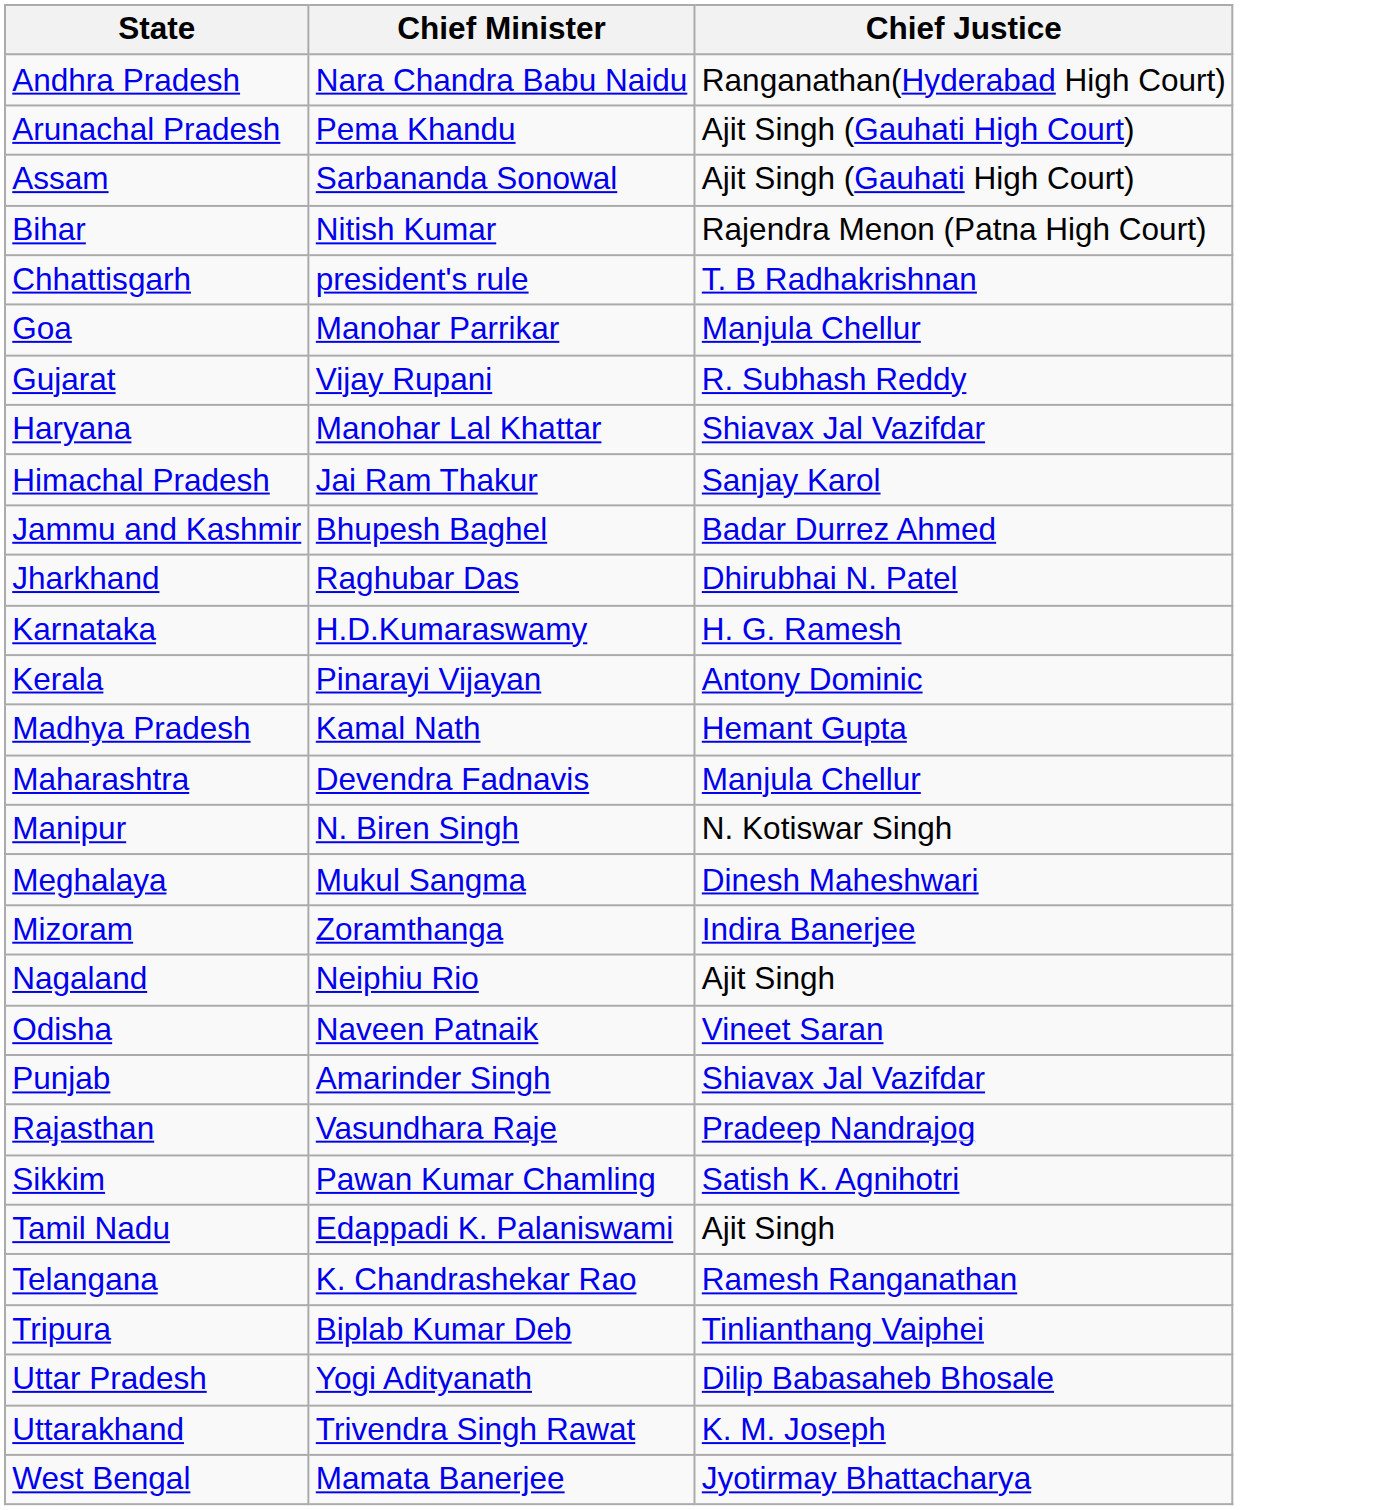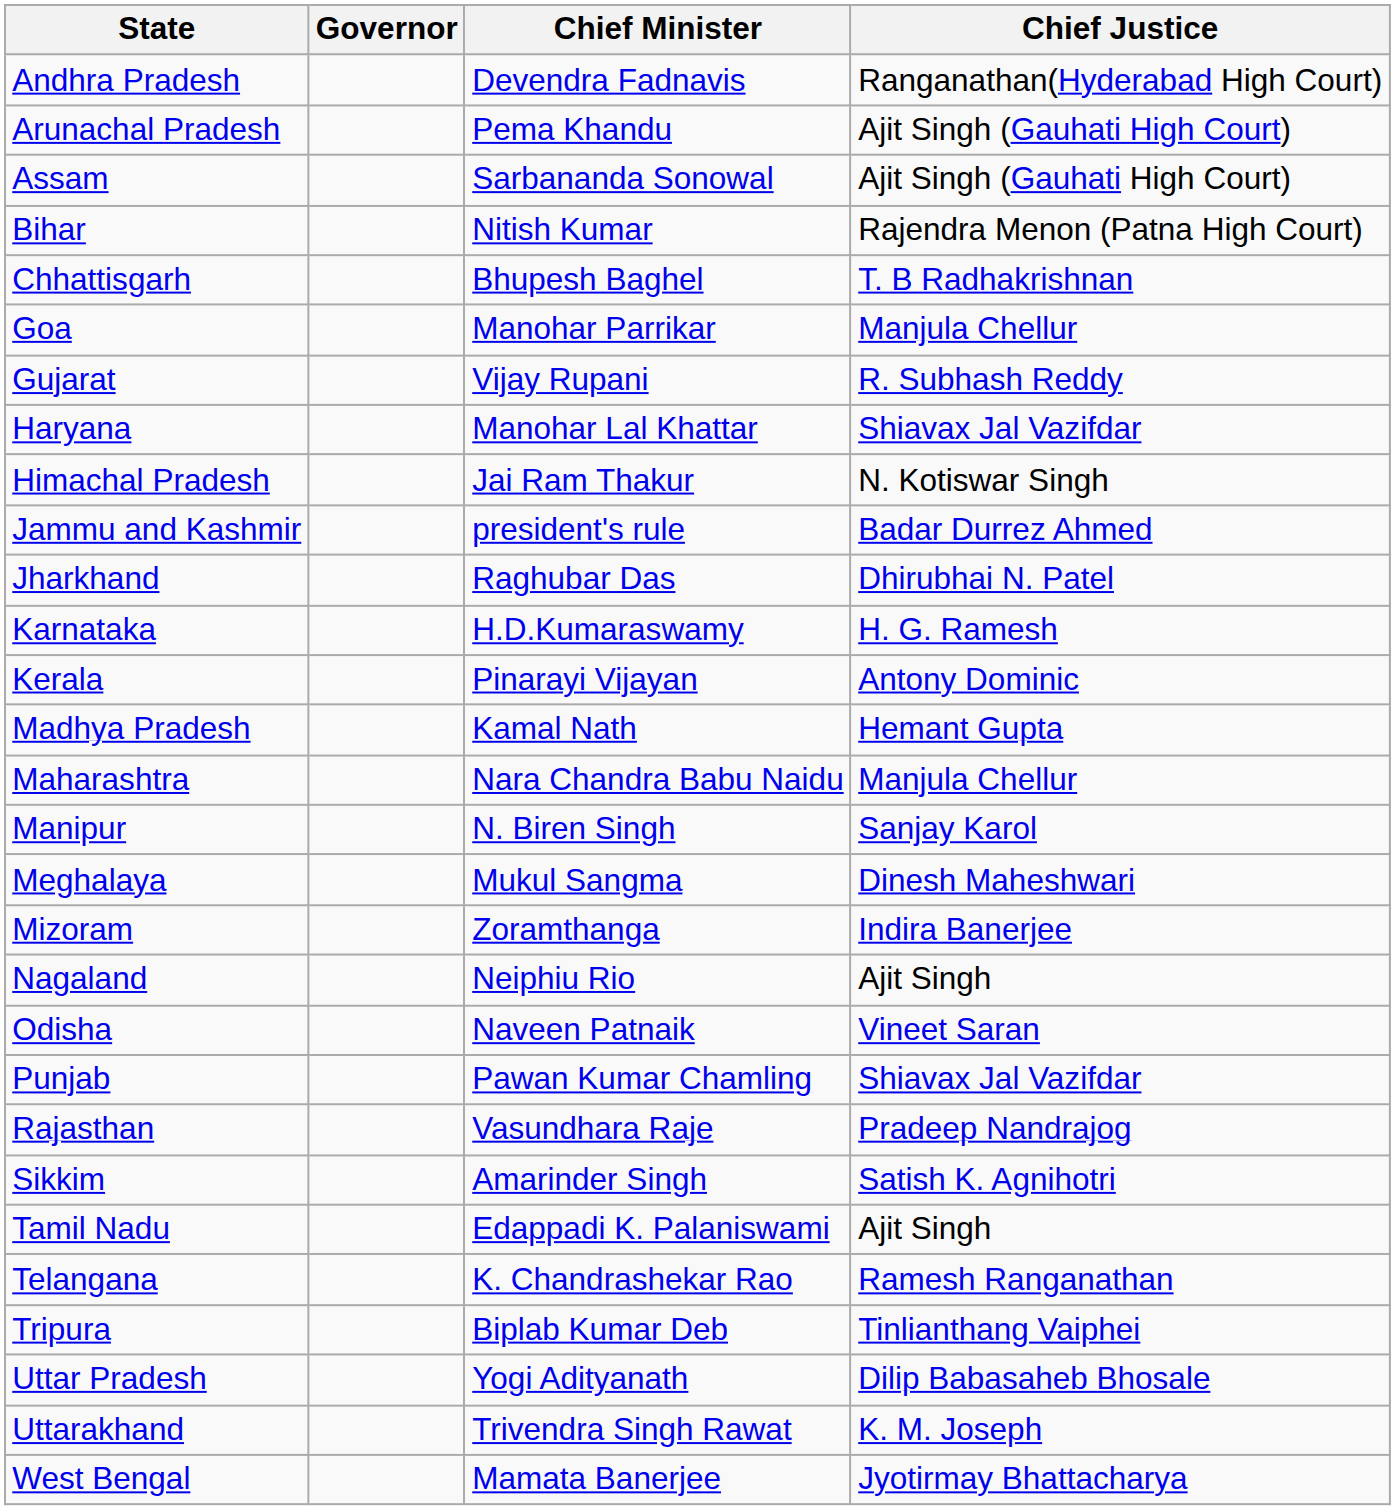+ column: Governor
Andhra Pradesh | Chief Minister: Nara Chandra Babu Naidu -> Devendra Fadnavis
Chhattisgarh | Chief Minister: president's rule -> Bhupesh Baghel
Himachal Pradesh | Chief Justice: Sanjay Karol -> N. Kotiswar Singh
Jammu and Kashmir | Chief Minister: Bhupesh Baghel -> president's rule
Maharashtra | Chief Minister: Devendra Fadnavis -> Nara Chandra Babu Naidu
Manipur | Chief Justice: N. Kotiswar Singh -> Sanjay Karol
Punjab | Chief Minister: Amarinder Singh -> Pawan Kumar Chamling
Sikkim | Chief Minister: Pawan Kumar Chamling -> Amarinder Singh
